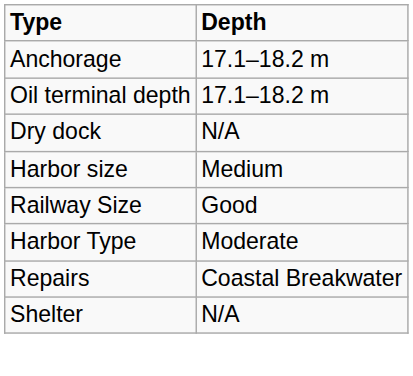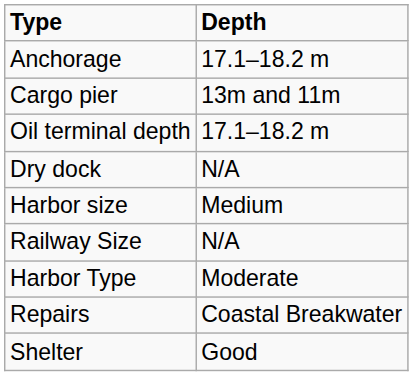+ row: Cargo pier | 13m and 11m
Railway Size | Depth: Good -> N/A
Shelter | Depth: N/A -> Good
